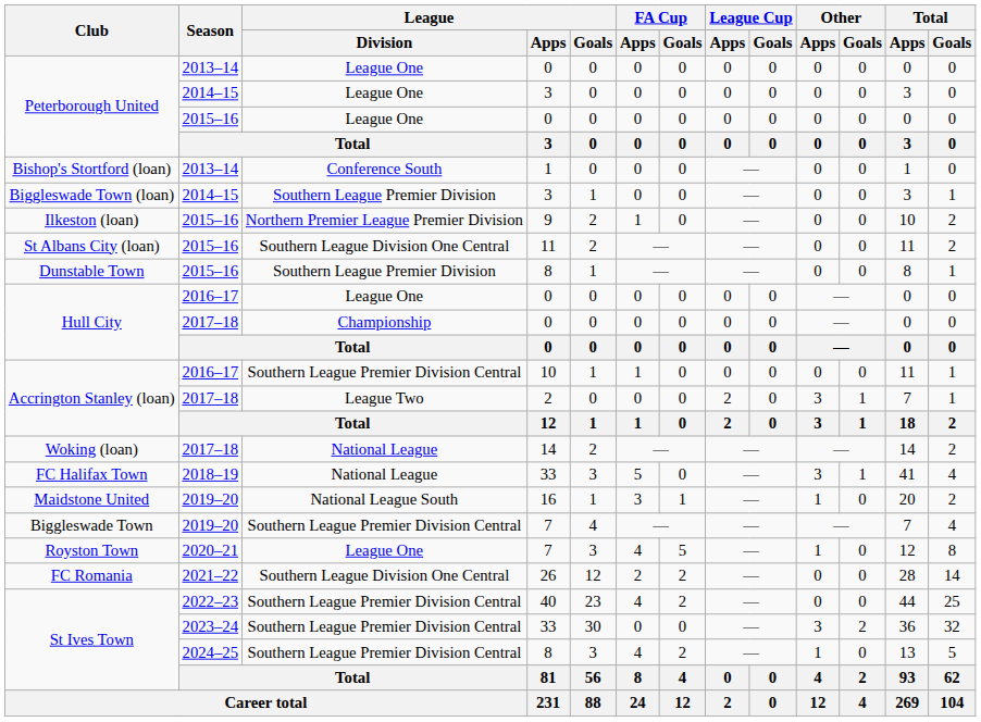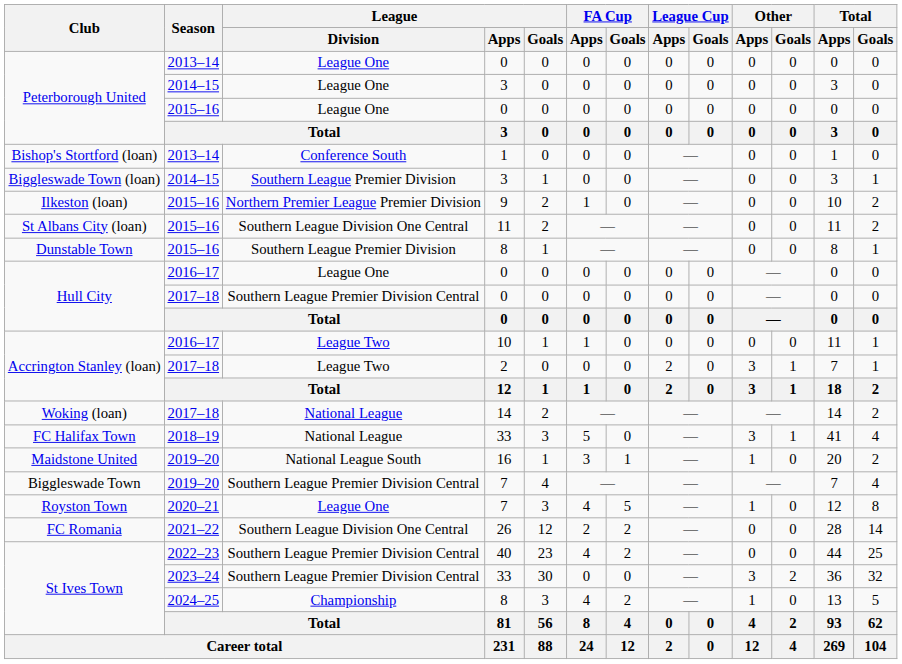Hull City / 2017–18 | League / Division: Championship -> Southern League Premier Division Central
Accrington Stanley (loan) / 2016–17 | League / Division: Southern League Premier Division Central -> League Two
St Ives Town / 2024–25 | League / Division: Southern League Premier Division Central -> Championship
